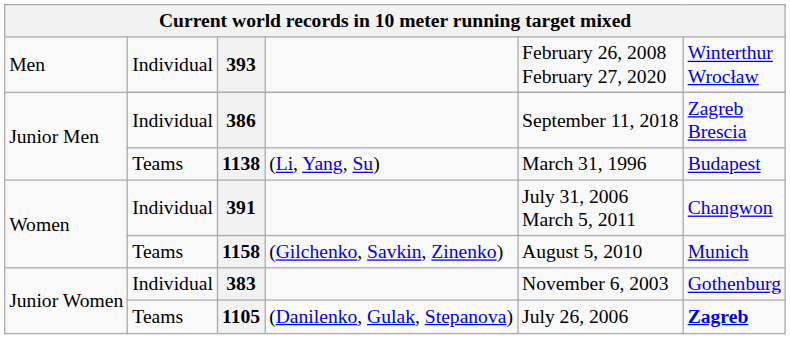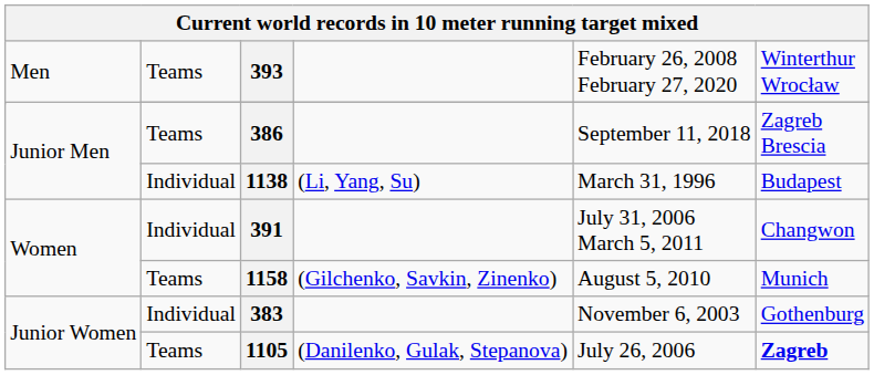393 | column 2: Individual -> Teams
386 | column 2: Individual -> Teams
1138 | column 2: Teams -> Individual
